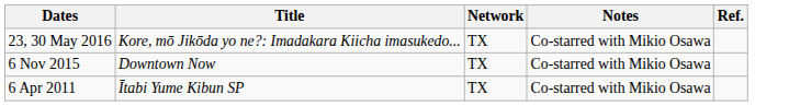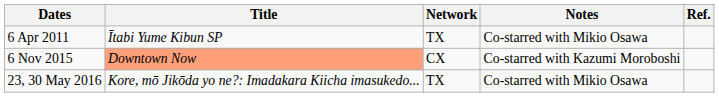rows swapped: 6 Apr 2011 <-> 23, 30 May 2016
6 Nov 2015 | Title: no background -> lightsalmon background
6 Nov 2015 | Network: TX -> CX
6 Nov 2015 | Notes: Co-starred with Mikio Osawa -> Co-starred with Kazumi Moroboshi
